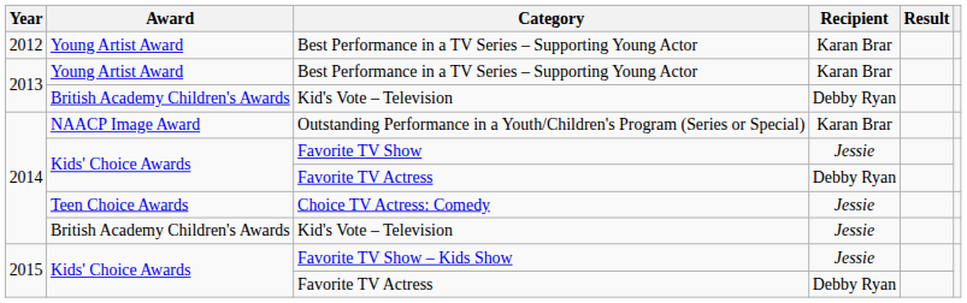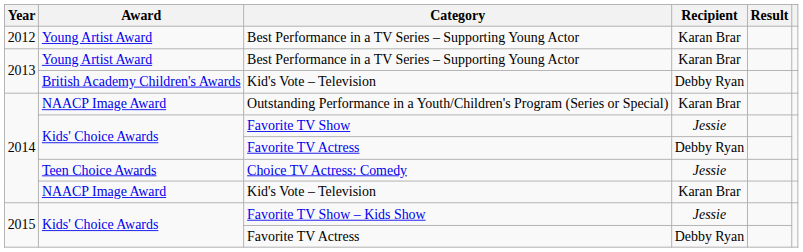2014 / Kid's Vote – Television | Award: British Academy Children's Awards -> NAACP Image Award
2014 / Kid's Vote – Television | Recipient: Jessie -> Karan Brar
